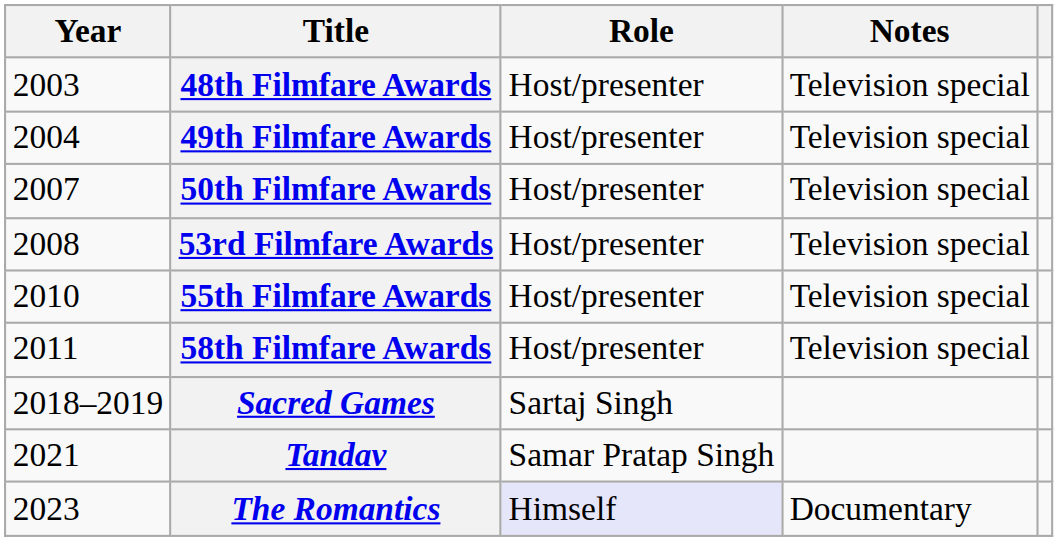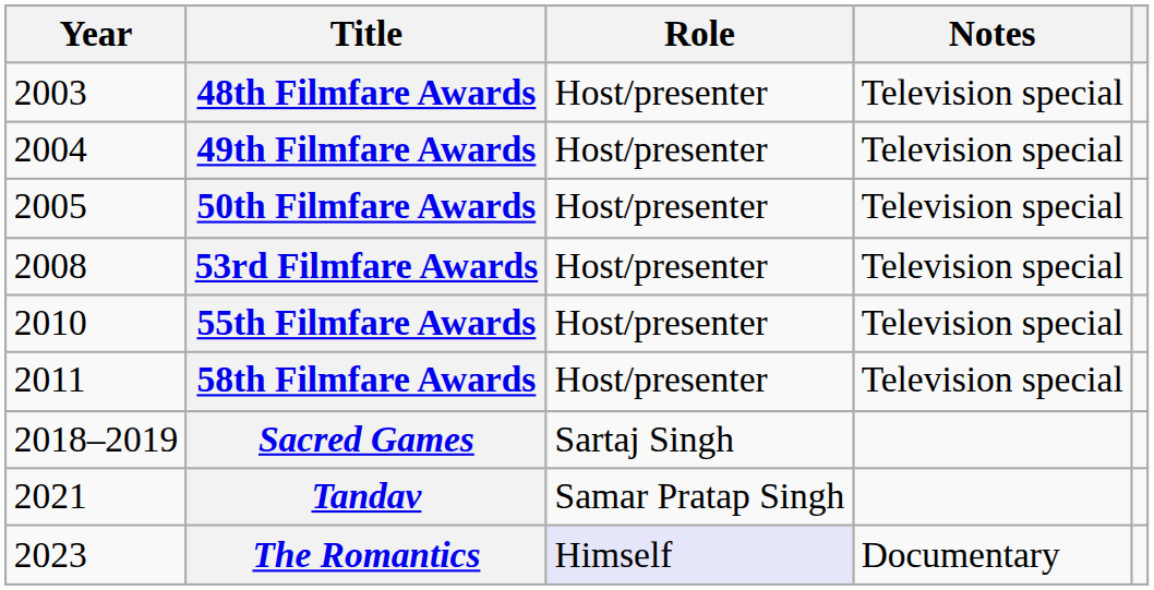50th Filmfare Awards | Year: 2007 -> 2005
